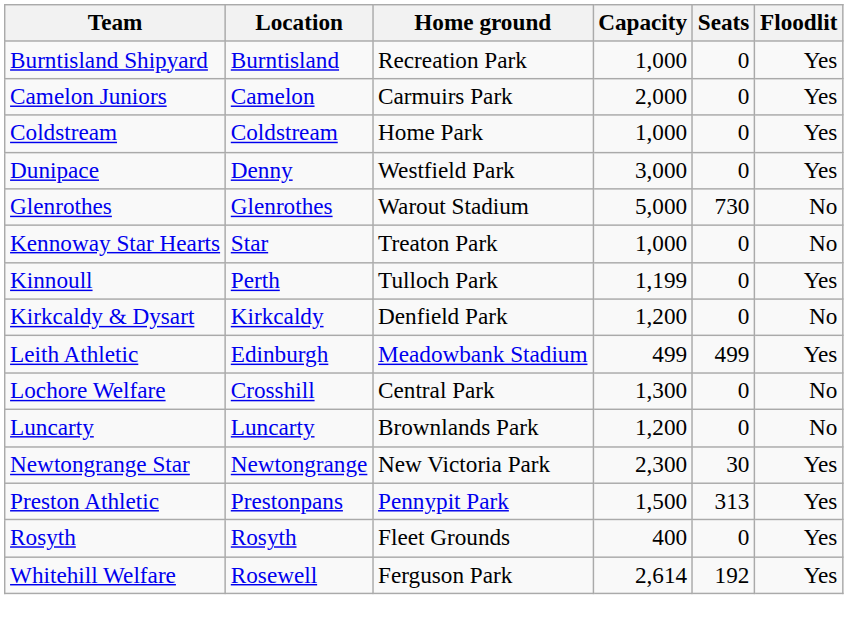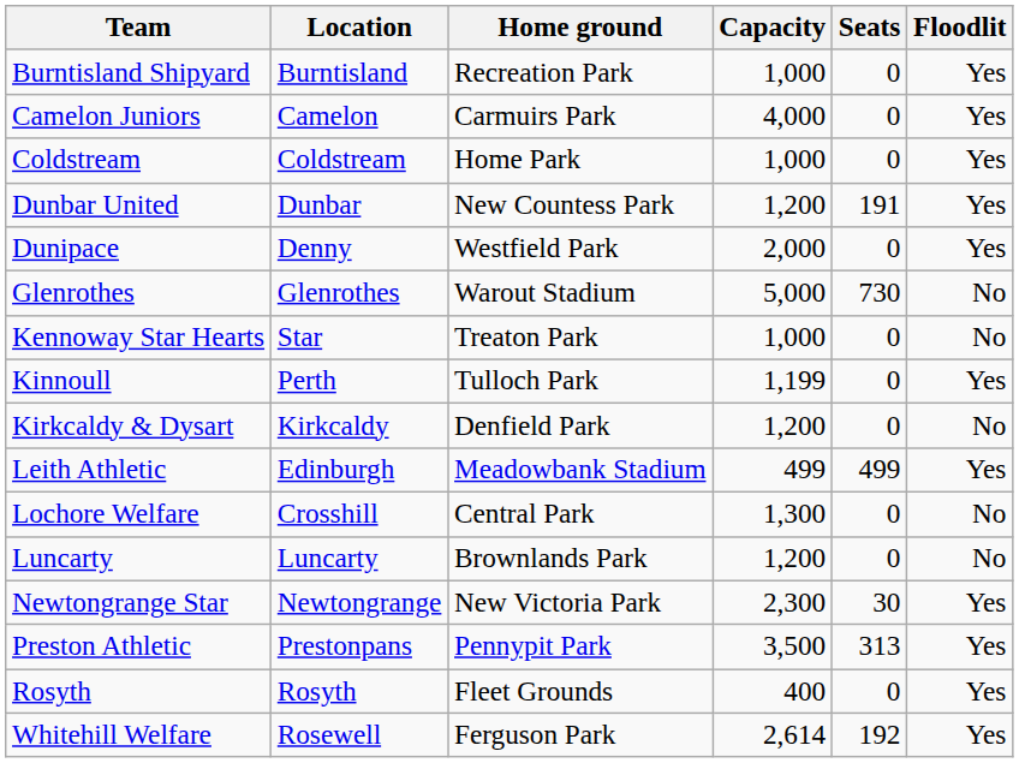Camelon Juniors | Capacity: 2,000 -> 4,000
+ row: Dunbar United | Dunbar | New Countess Park | 1,200 | 191 | Yes
Dunipace | Capacity: 3,000 -> 2,000
Preston Athletic | Capacity: 1,500 -> 3,500
